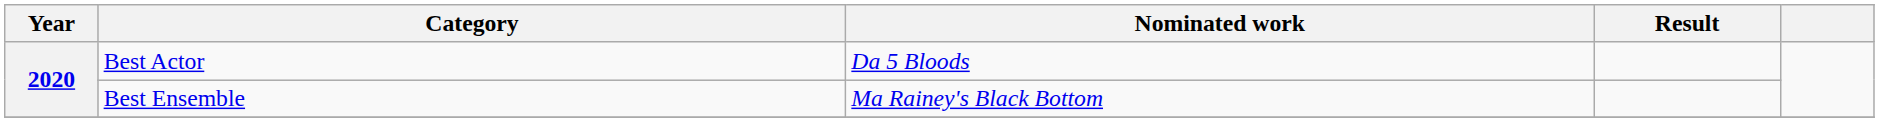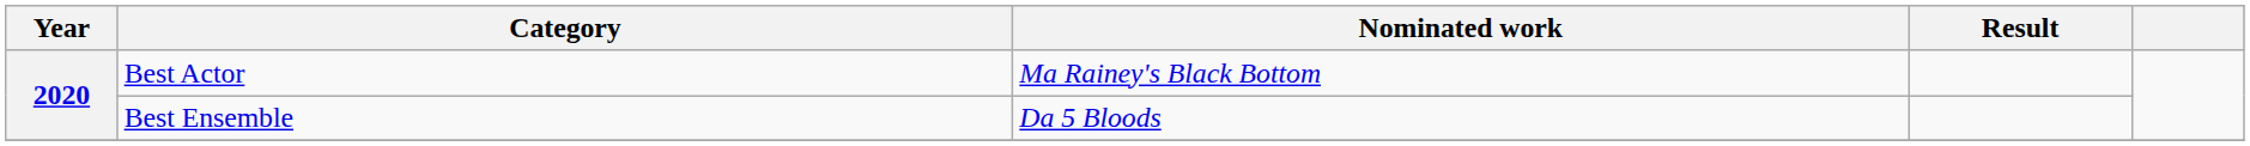Best Actor | Nominated work: Da 5 Bloods -> Ma Rainey's Black Bottom
Best Ensemble | Nominated work: Ma Rainey's Black Bottom -> Da 5 Bloods
